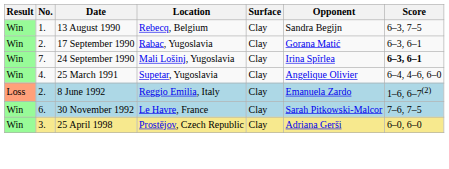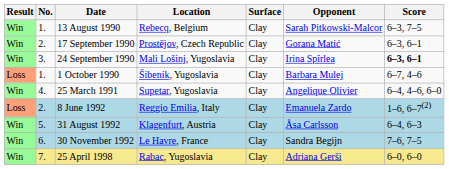13 August 1990 | Opponent: Sandra Begijn -> Sarah Pitkowski-Malcor
17 September 1990 | Location: Rabac, Yugoslavia -> Prostějov, Czech Republic
24 September 1990 | No.: 7. -> 3.
+ row: Loss | 1. | 1 October 1990 | Šibenik, Yugoslavia | Clay | Barbara Mulej | 6–7, 4–6
+ row: Win | 5. | 31 August 1992 | Klagenfurt, Austria | Clay | Åsa Carlsson | 6–4, 6–3
30 November 1992 | Opponent: Sarah Pitkowski-Malcor -> Sandra Begijn
25 April 1998 | No.: 3. -> 7.
25 April 1998 | Location: Prostějov, Czech Republic -> Rabac, Yugoslavia
